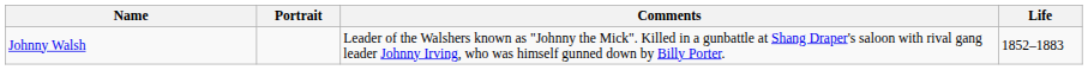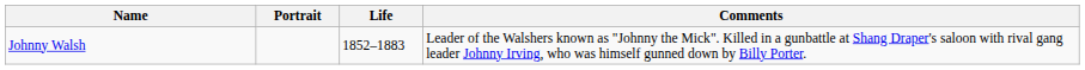columns swapped: Life <-> Comments
